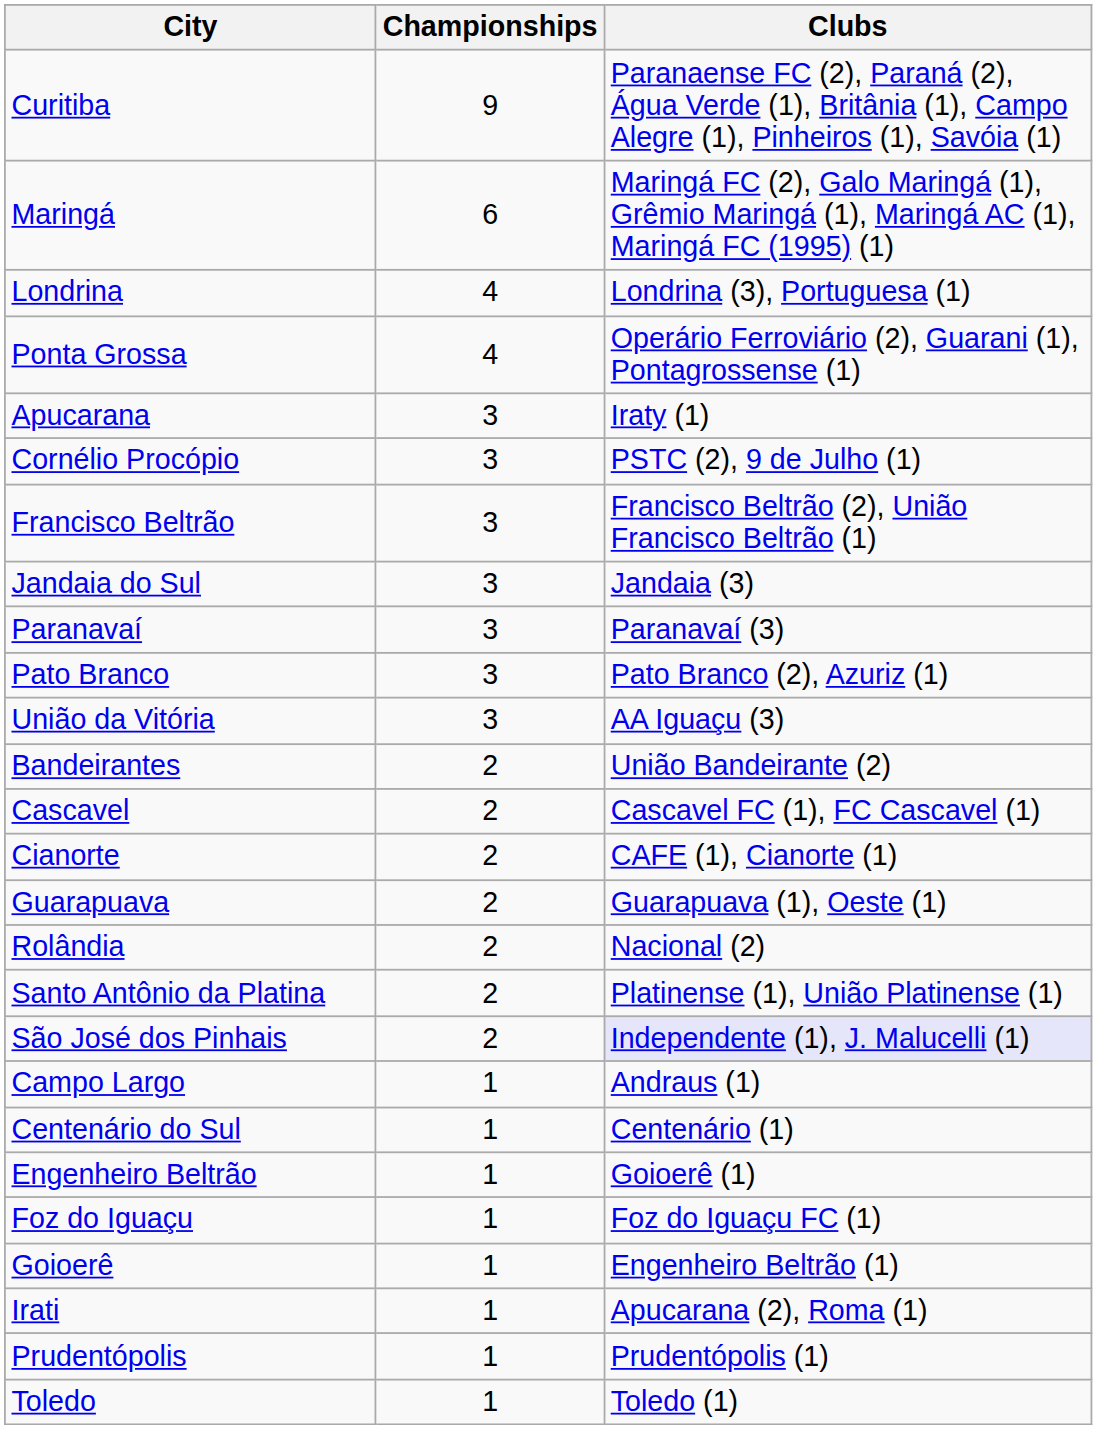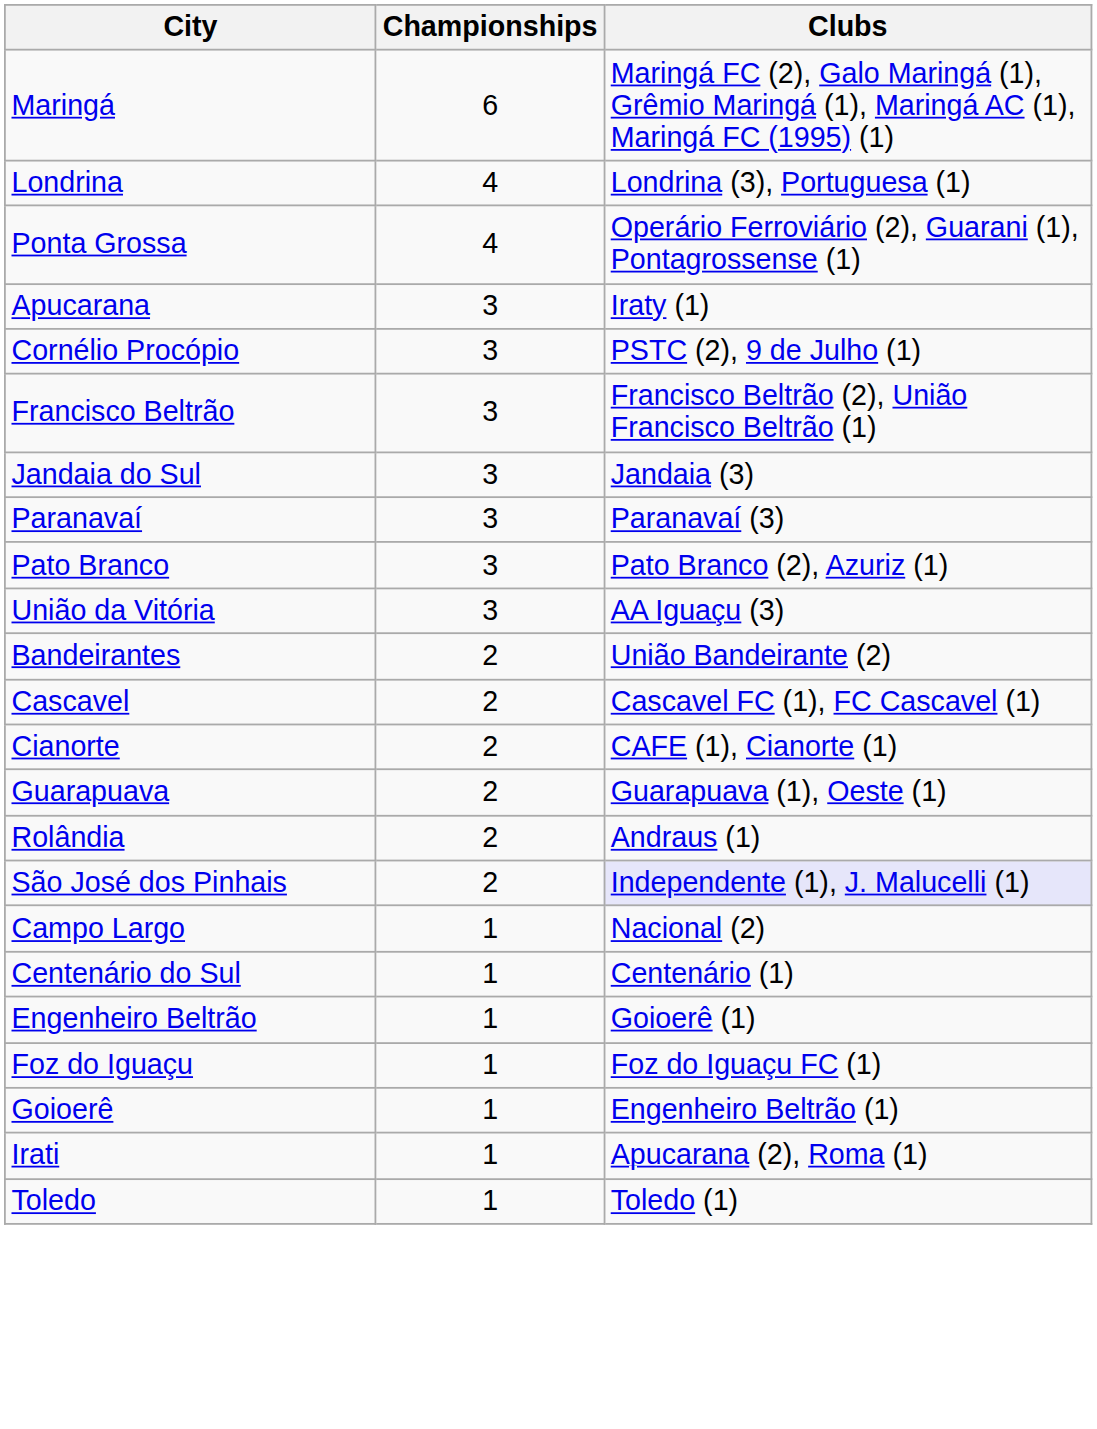- row: Curitiba | 9 | Paranaense FC (2), Paraná (2), Água Verde (1), Britânia (1), Campo Alegre (1), Pinheiros (1), Savóia (1)
Rolândia | Clubs: Nacional (2) -> Andraus (1)
- row: Santo Antônio da Platina | 2 | Platinense (1), União Platinense (1)
Campo Largo | Clubs: Andraus (1) -> Nacional (2)
- row: Prudentópolis | 1 | Prudentópolis (1)
